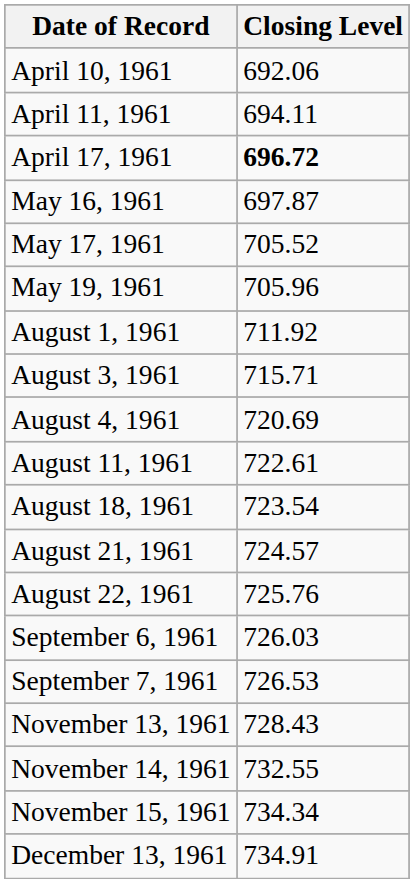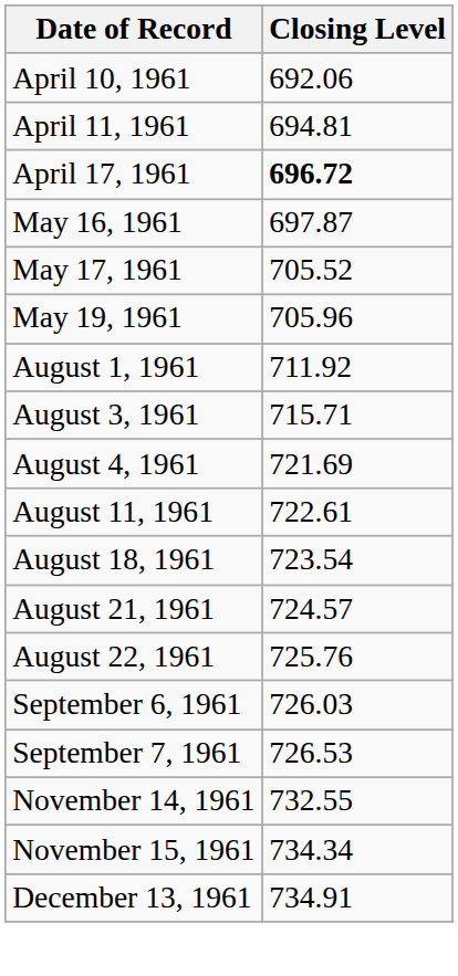April 11, 1961 | Closing Level: 694.11 -> 694.81
August 4, 1961 | Closing Level: 720.69 -> 721.69
- row: November 13, 1961 | 728.43
